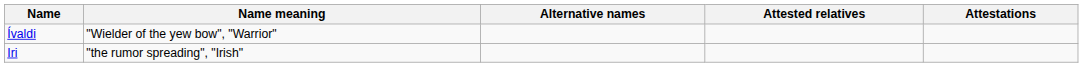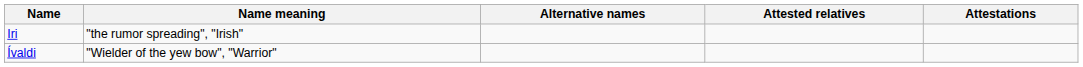rows swapped: Iri <-> Ívaldi
